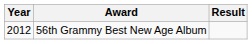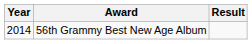56th Grammy Best New Age Album | Year: 2012 -> 2014
